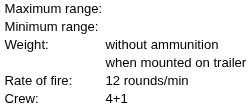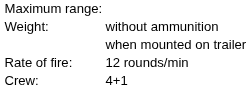- row: Minimum range:
